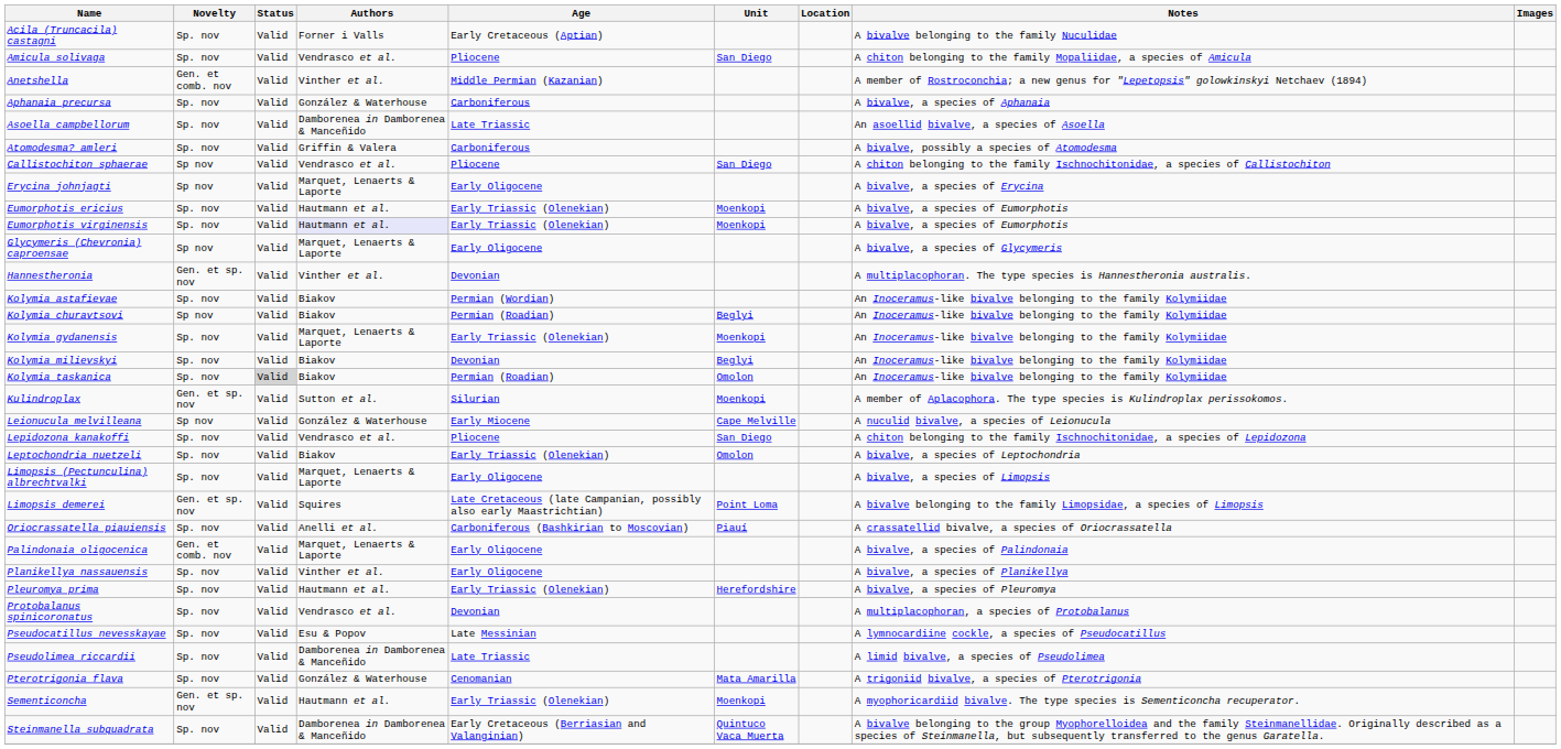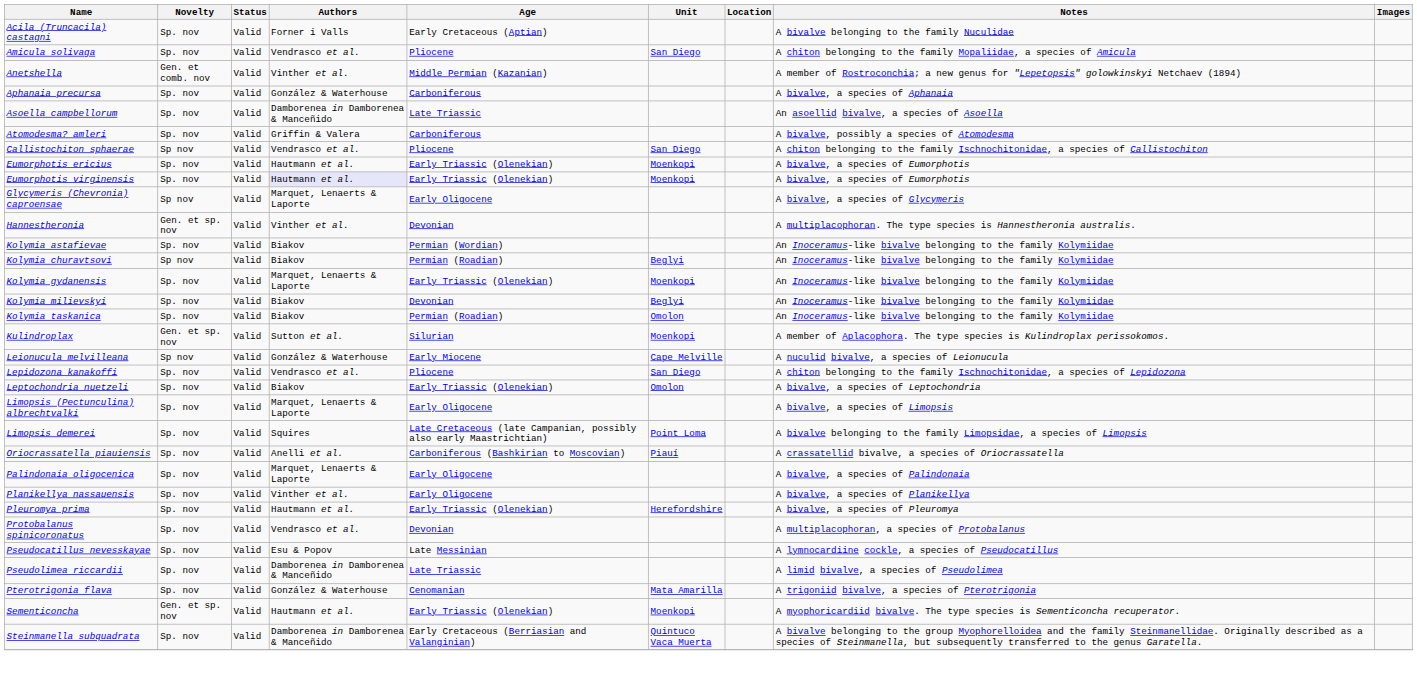- row: Erycina johnjagti | Sp nov | Valid | Marquet, Lenaerts & Laporte | Early Oligocene | A bivalve, a species of Erycina
Kolymia taskanica | Status: lightgrey background -> no background
Limopsis demerei | Novelty: Gen. et sp. nov -> Sp. nov
Palindonaia oligocenica | Novelty: Gen. et comb. nov -> Sp. nov
